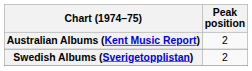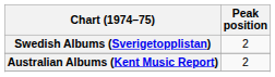rows swapped: Australian Albums (Kent Music Report) <-> Swedish Albums (Sverigetopplistan)
